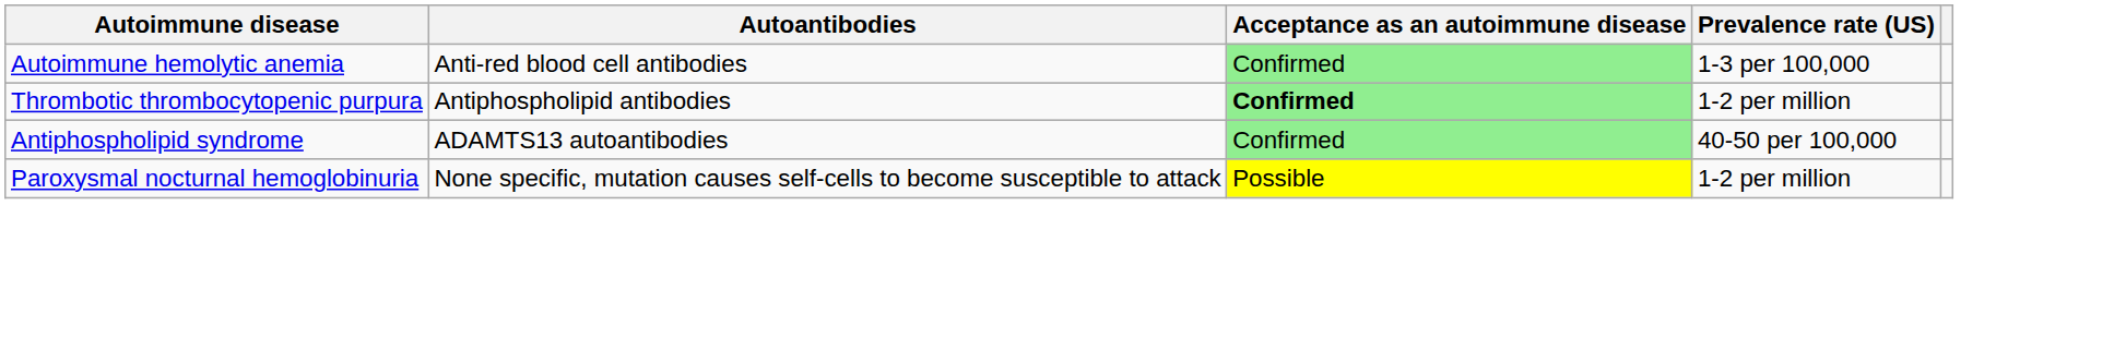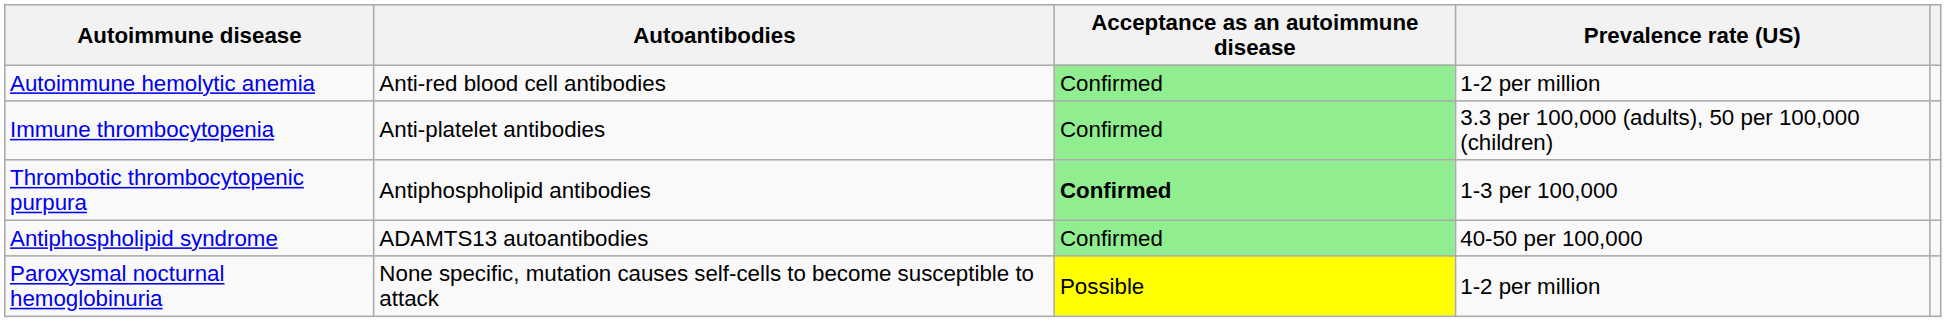Autoimmune hemolytic anemia | Prevalence rate (US): 1-3 per 100,000 -> 1-2 per million
+ row: Immune thrombocytopenia | Anti-platelet antibodies | Confirmed | 3.3 per 100,000 (adults), 50 per 100,000 (children)
Thrombotic thrombocytopenic purpura | Prevalence rate (US): 1-2 per million -> 1-3 per 100,000
